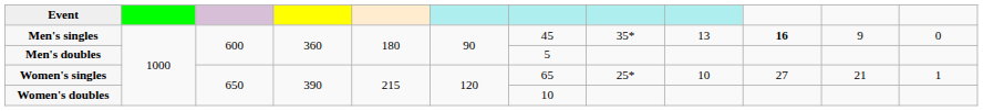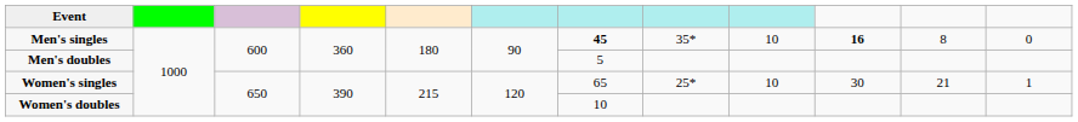Men's singles | column 7: normal -> bold
Men's singles | column 9: 13 -> 10
Men's singles | column 11: 9 -> 8
Women's singles | column 10: 27 -> 30
